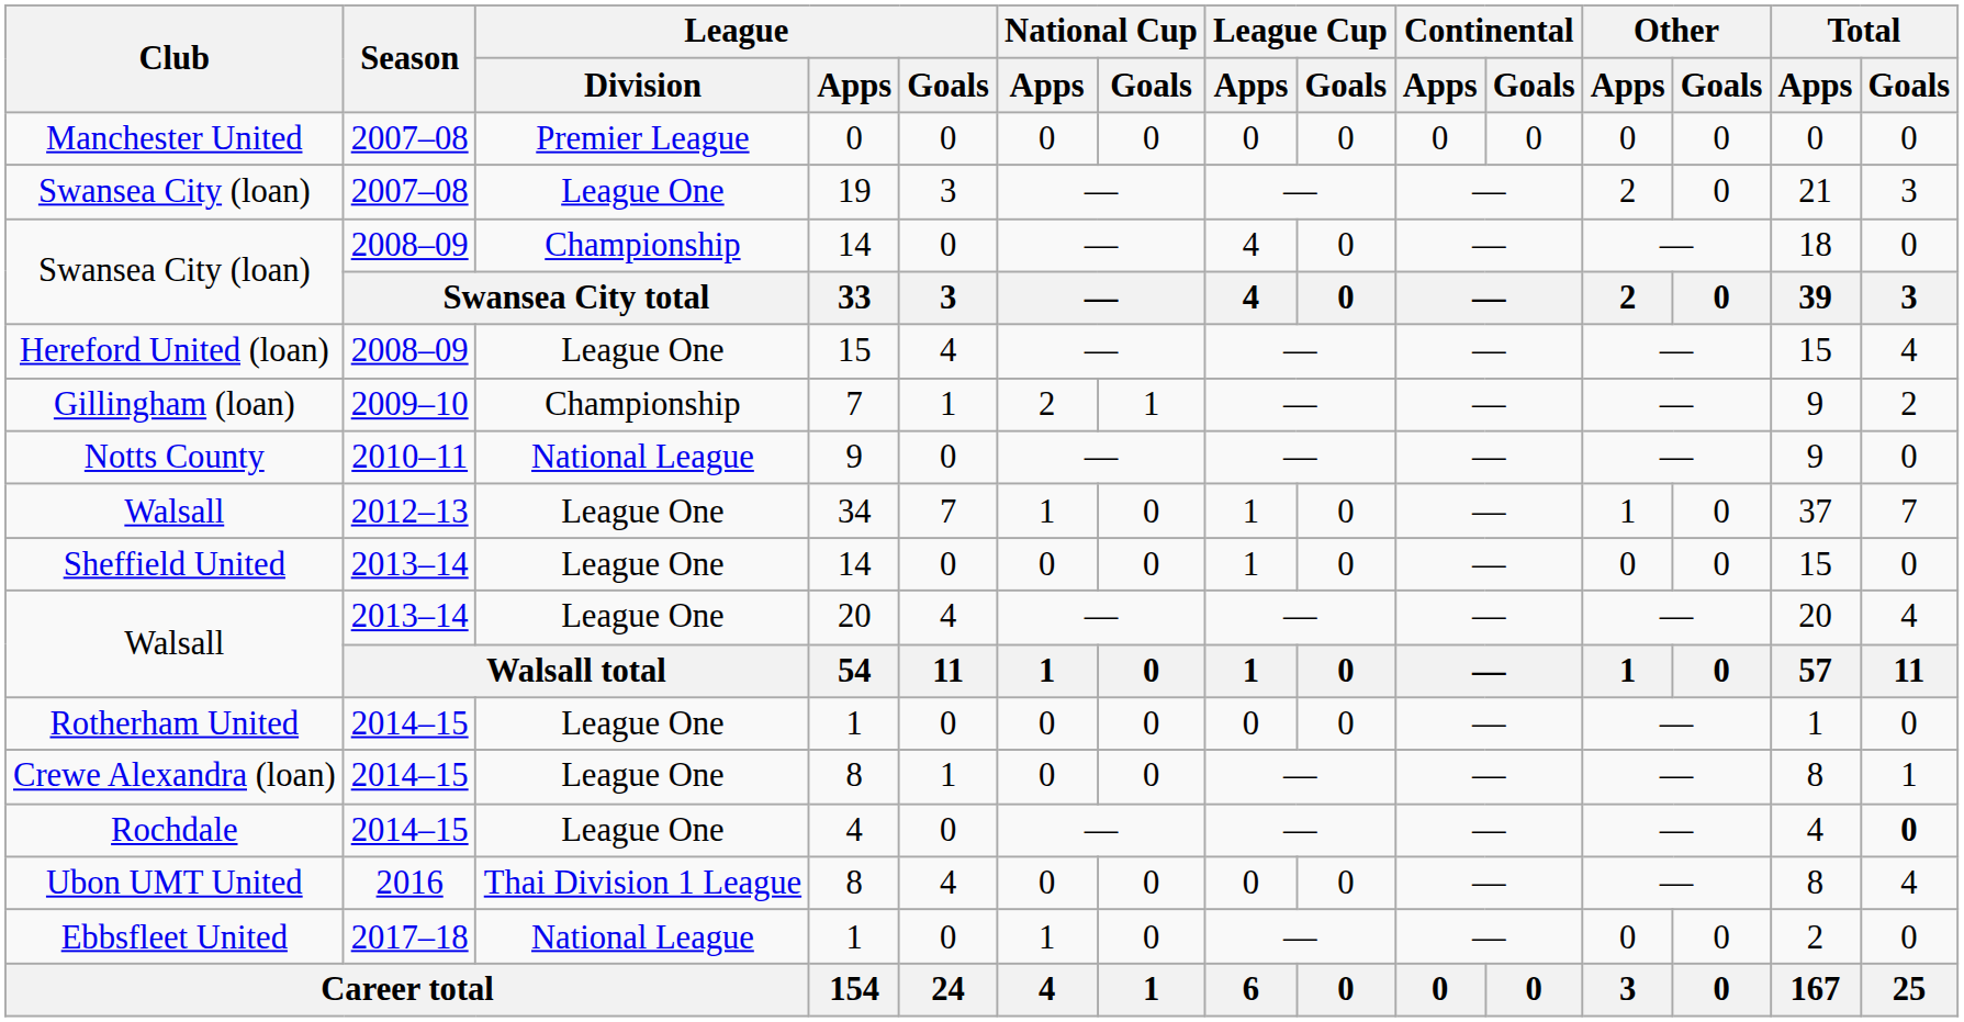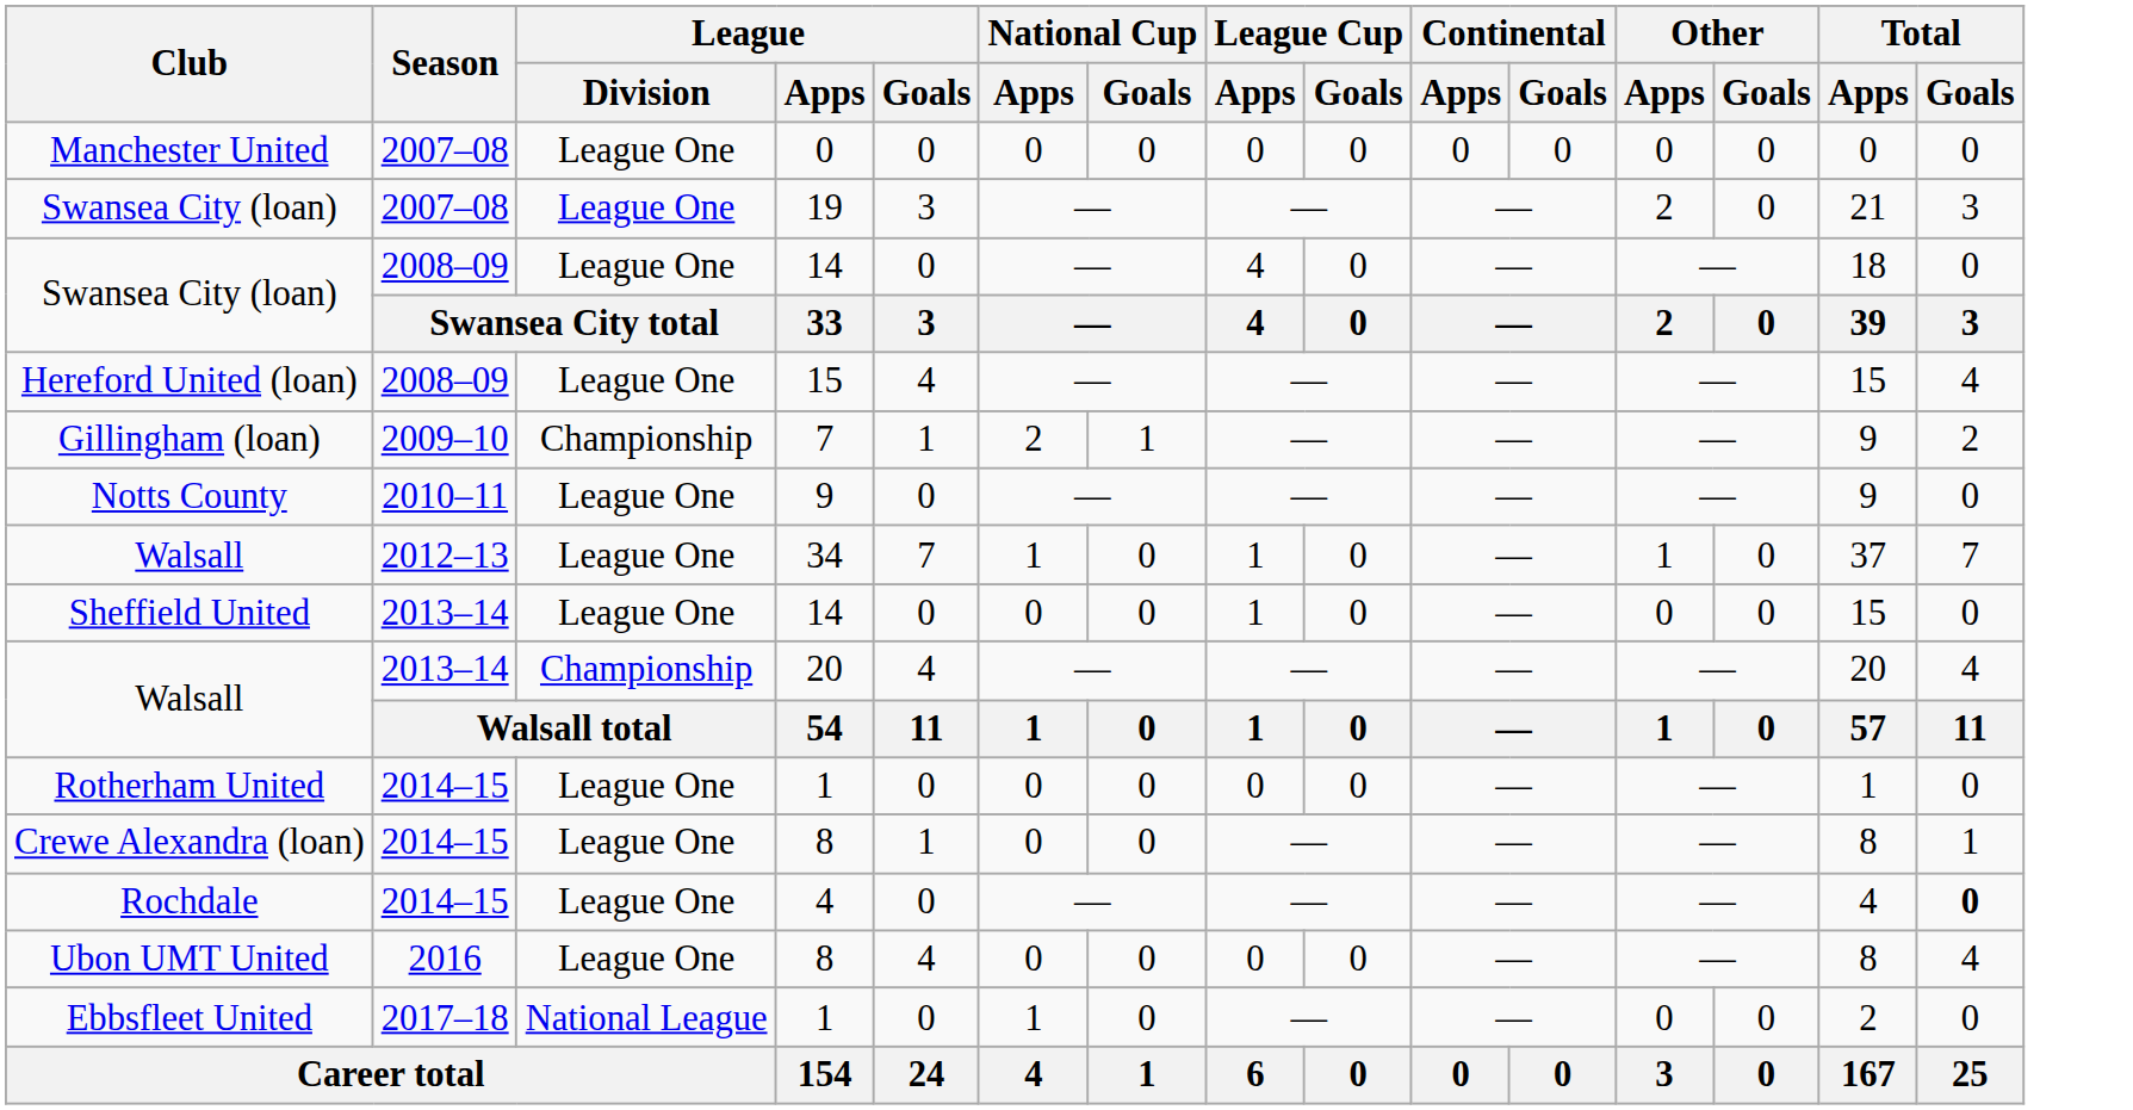Manchester United | League / Division: Premier League -> League One
Swansea City (loan) / 14 | League / Division: Championship -> League One
Notts County | League / Division: National League -> League One
Walsall / 20 | League / Division: League One -> Championship
Ubon UMT United | League / Division: Thai Division 1 League -> League One
